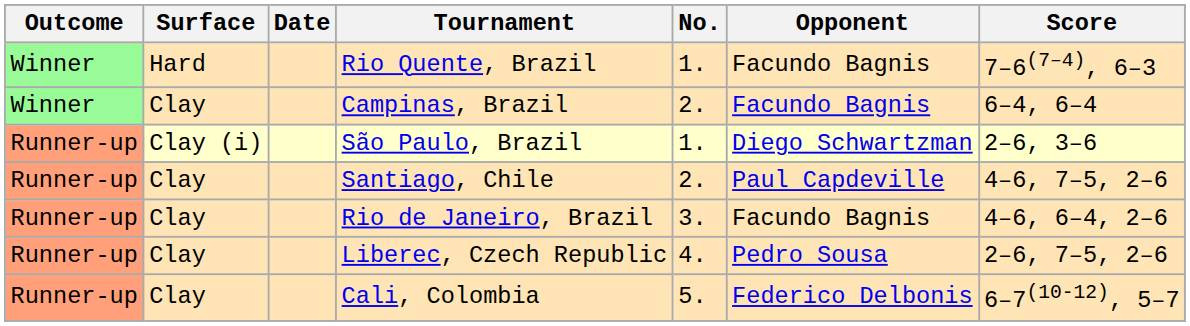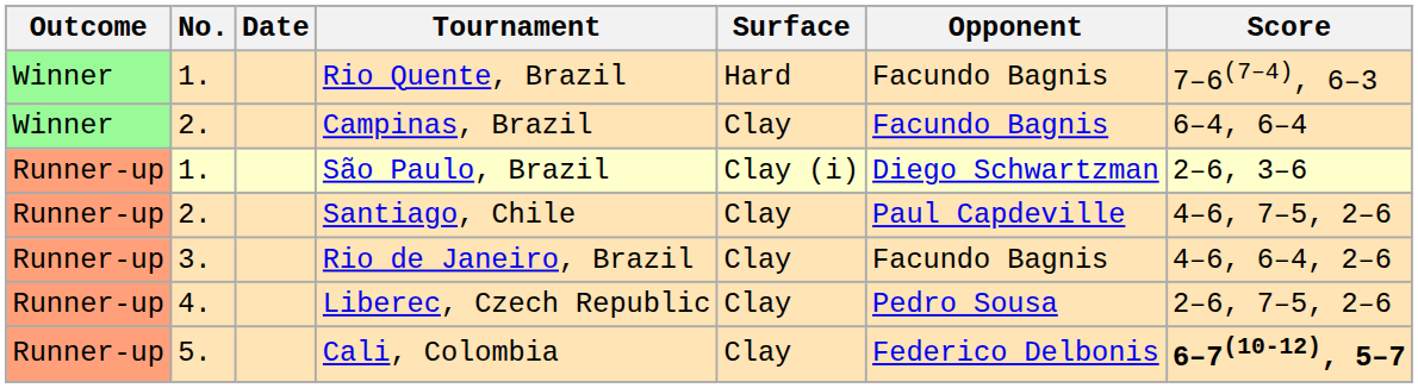columns swapped: No. <-> Surface
Cali, Colombia | Score: normal -> bold
